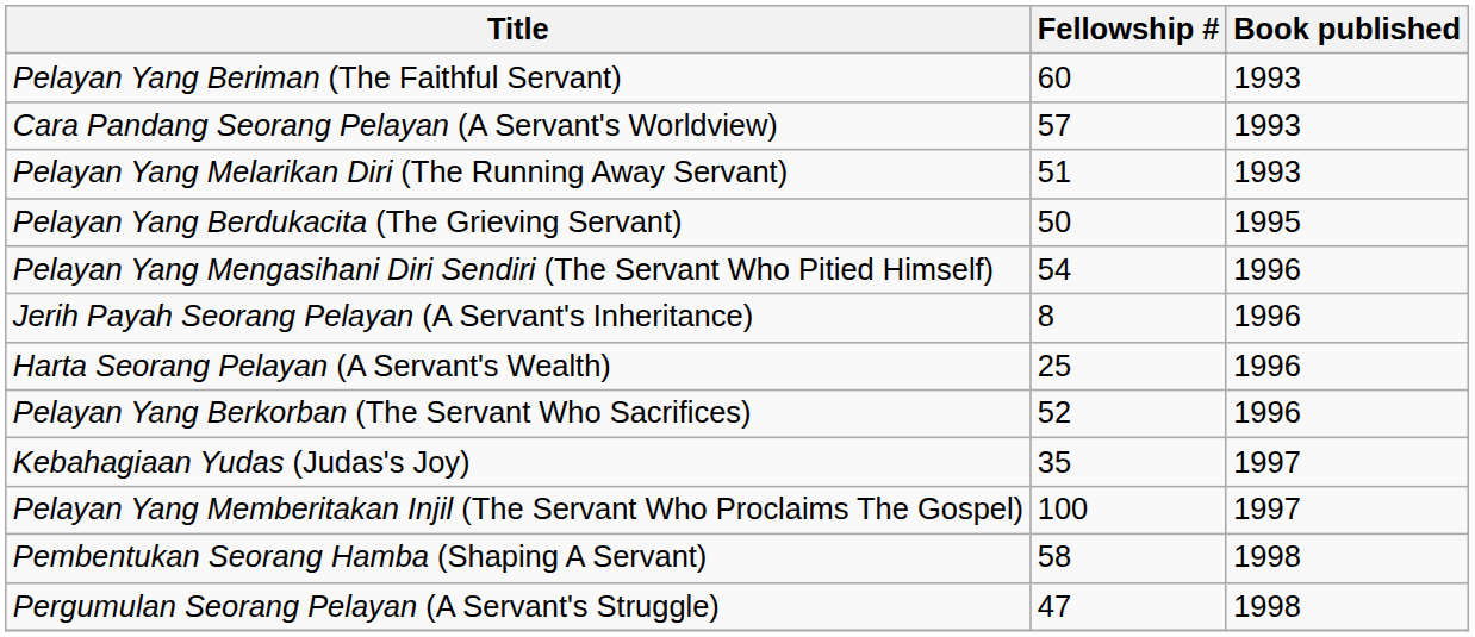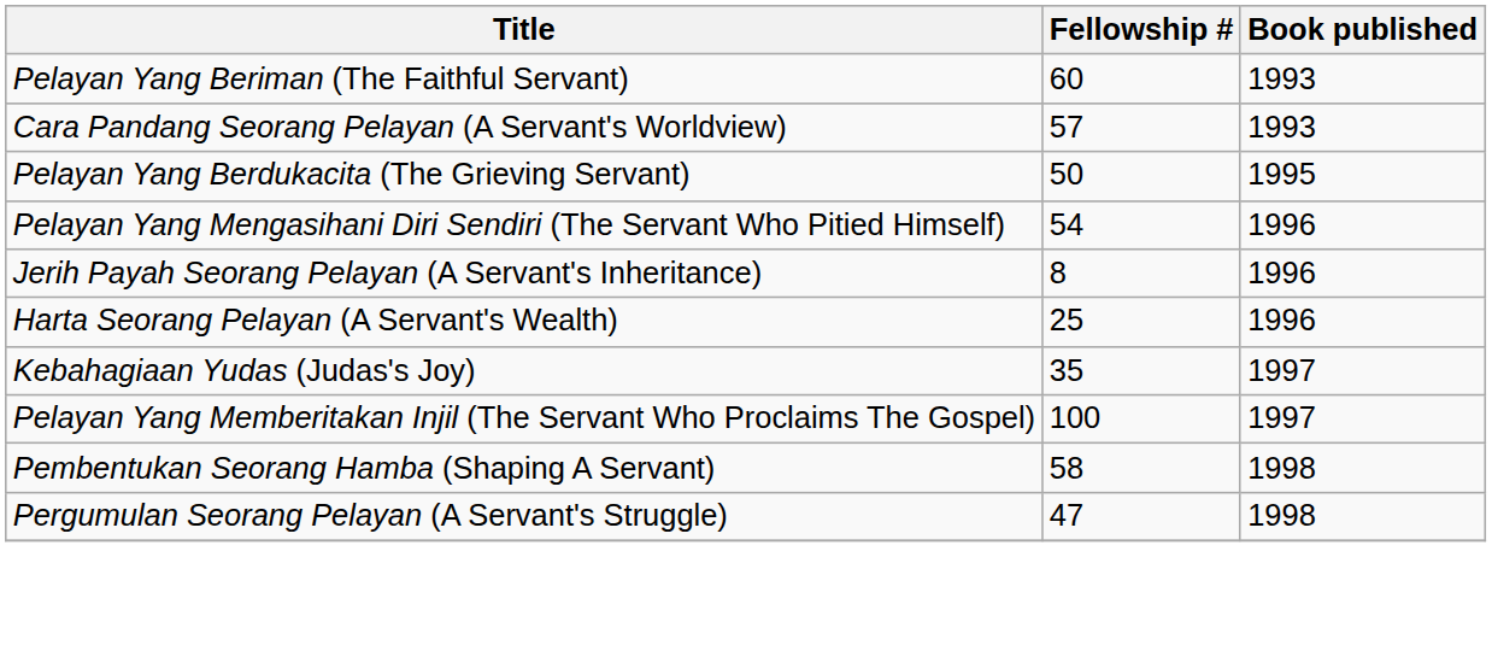- row: Pelayan Yang Melarikan Diri (The Running Away Servant) | 51 | 1993
- row: Pelayan Yang Berkorban (The Servant Who Sacrifices) | 52 | 1996
